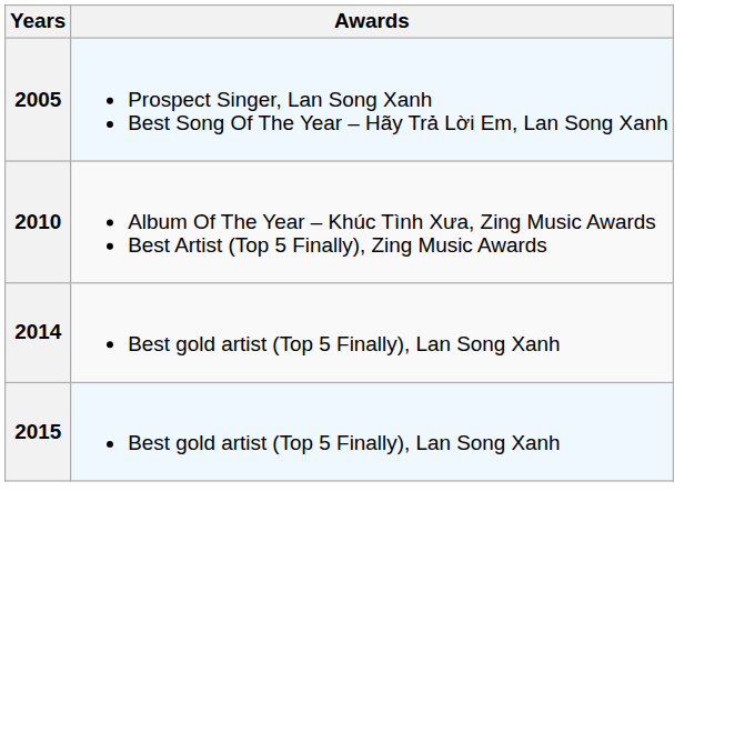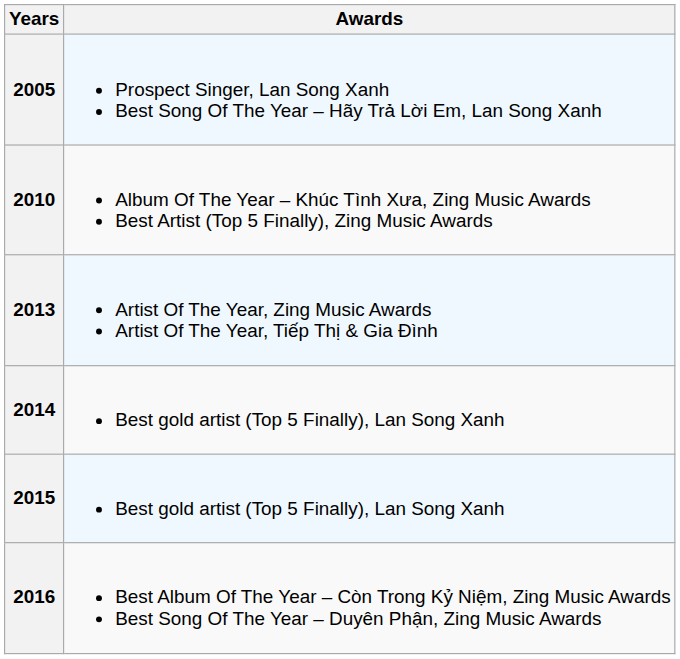+ row: 2013 | Artist Of The Year, Zing Music Awards Artist Of The Year, Tiếp Thị & Gia Đình
+ row: 2016 | Best Album Of The Year – Còn Trong Kỷ Niệm, Zing Music Awards Best Song Of The Year – Duyên Phận, Zing Music Awards
